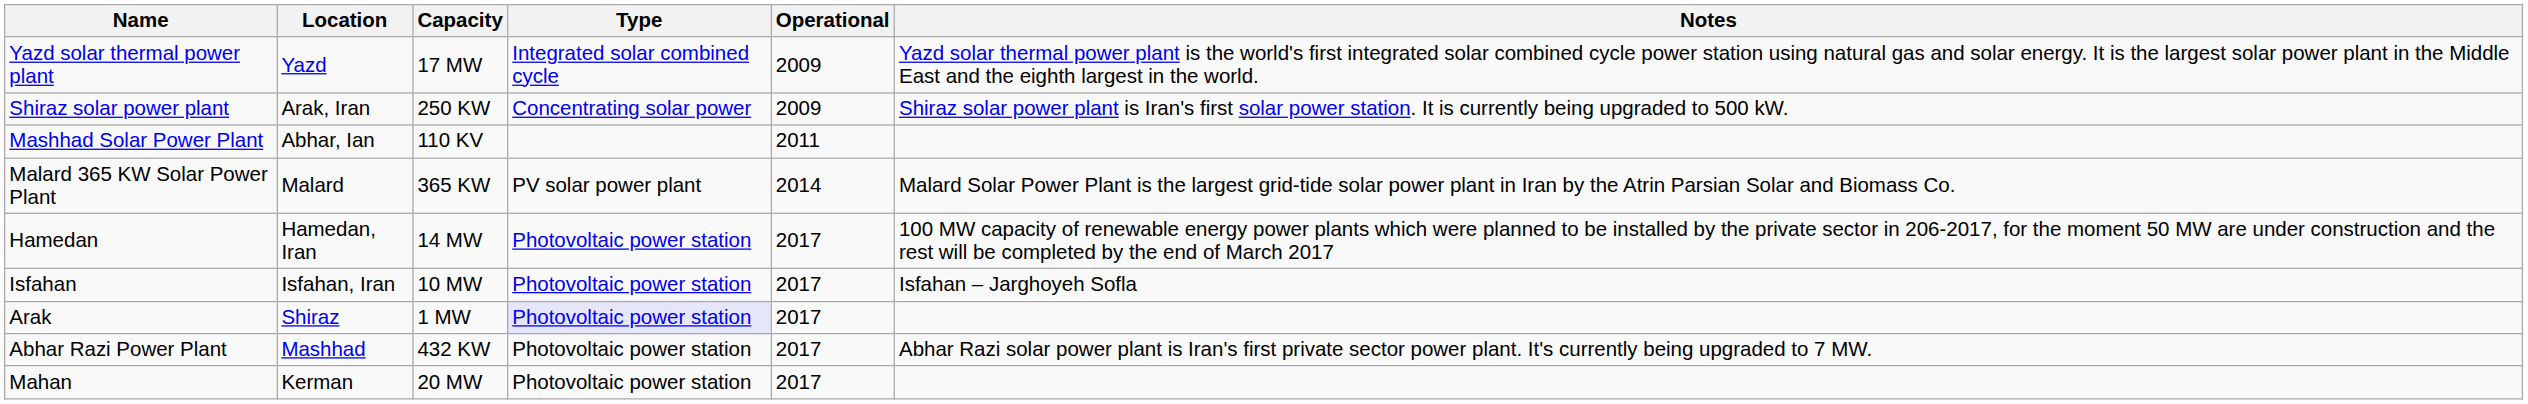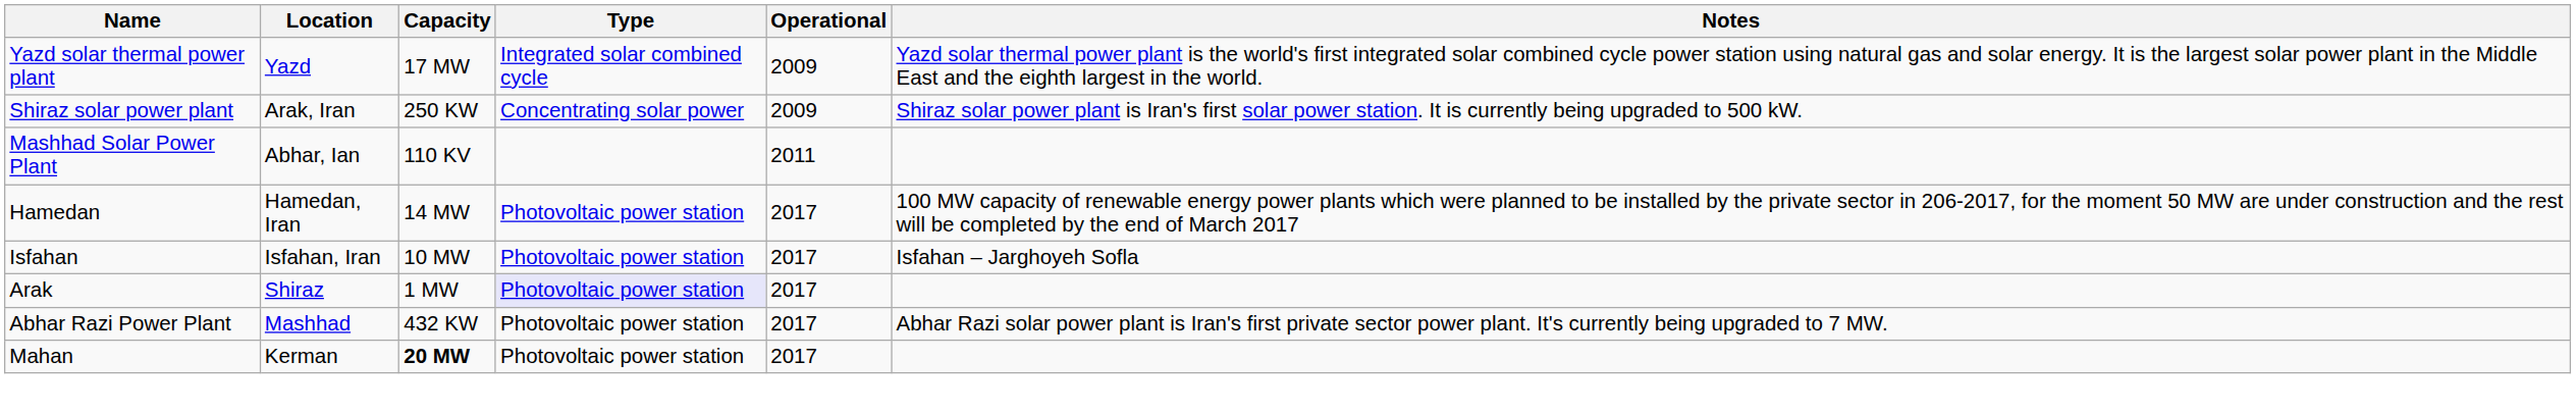- row: Malard 365 KW Solar Power Plant | Malard | 365 KW | PV solar power plant | 2014 | Malard Solar Power Plant is the largest grid-tide solar power plant in Iran by the Atrin Parsian Solar and Biomass Co.
Mahan | Capacity: normal -> bold
